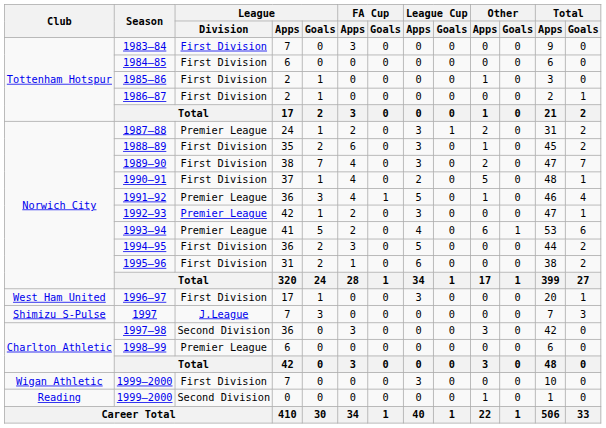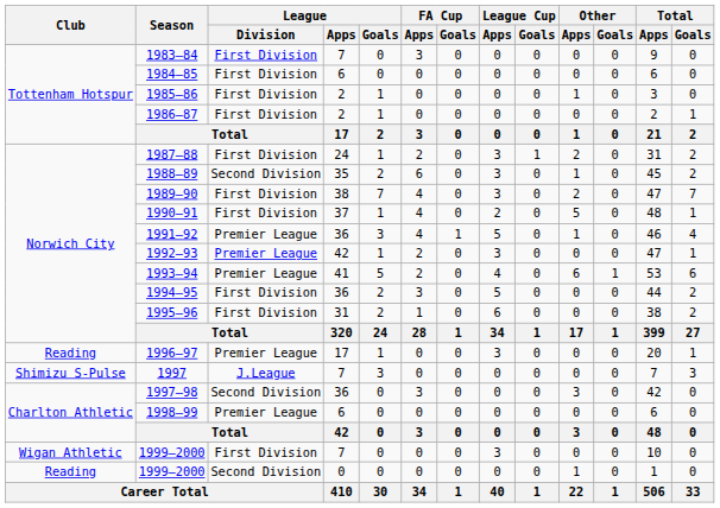1987–88 | League / Division: Premier League -> First Division
1988–89 | League / Division: First Division -> Second Division
1996–97 | Club: West Ham United -> Reading
1996–97 | League / Division: First Division -> Premier League
